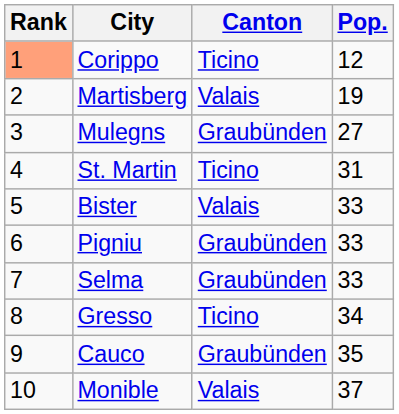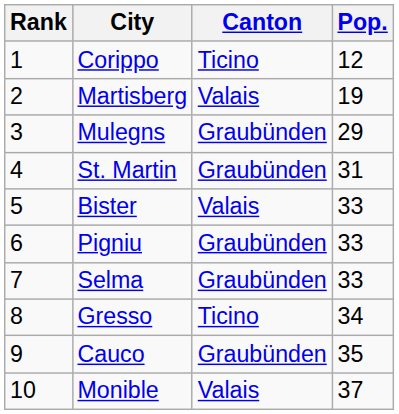Corippo | Rank: lightsalmon background -> no background
Mulegns | Pop.: 27 -> 29
St. Martin | Canton: Ticino -> Graubünden
